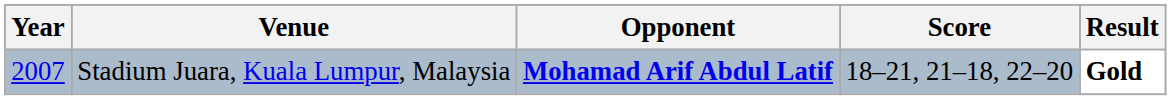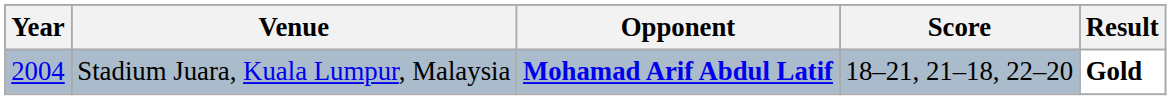Stadium Juara, Kuala Lumpur, Malaysia | Year: 2007 -> 2004
